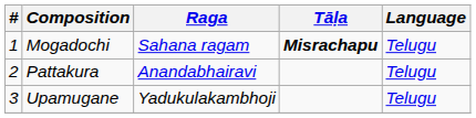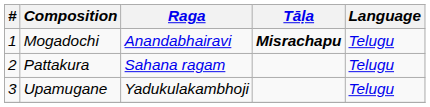Mogadochi | Raga: Sahana ragam -> Anandabhairavi
Pattakura | Raga: Anandabhairavi -> Sahana ragam
